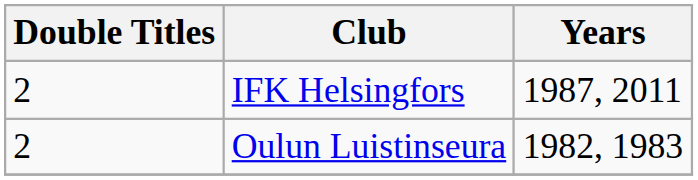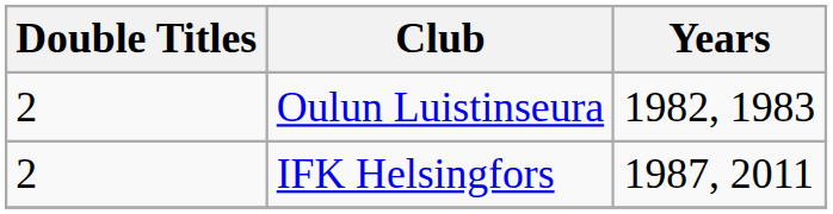rows swapped: Oulun Luistinseura <-> IFK Helsingfors
